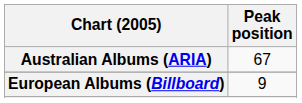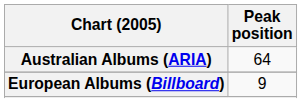Australian Albums (ARIA) | Peak position: 67 -> 64
